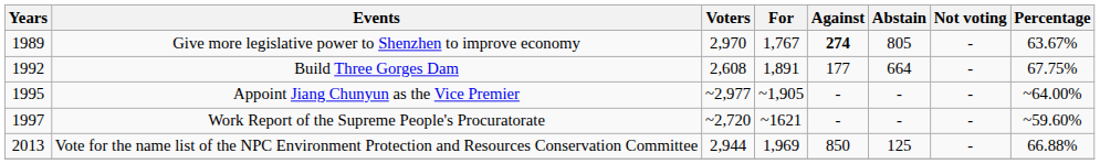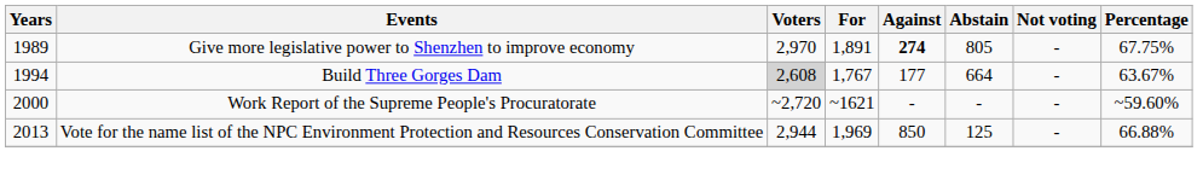Give more legislative power to Shenzhen to improve economy | For: 1,767 -> 1,891
Give more legislative power to Shenzhen to improve economy | Percentage: 63.67% -> 67.75%
Build Three Gorges Dam | Years: 1992 -> 1994
Build Three Gorges Dam | Voters: no background -> lightgrey background
Build Three Gorges Dam | For: 1,891 -> 1,767
Build Three Gorges Dam | Percentage: 67.75% -> 63.67%
- row: 1995 | Appoint Jiang Chunyun as the Vice Premier | ~2,977 | ~1,905 | - | - | - | ~64.00%
Work Report of the Supreme People's Procuratorate | Years: 1997 -> 2000
